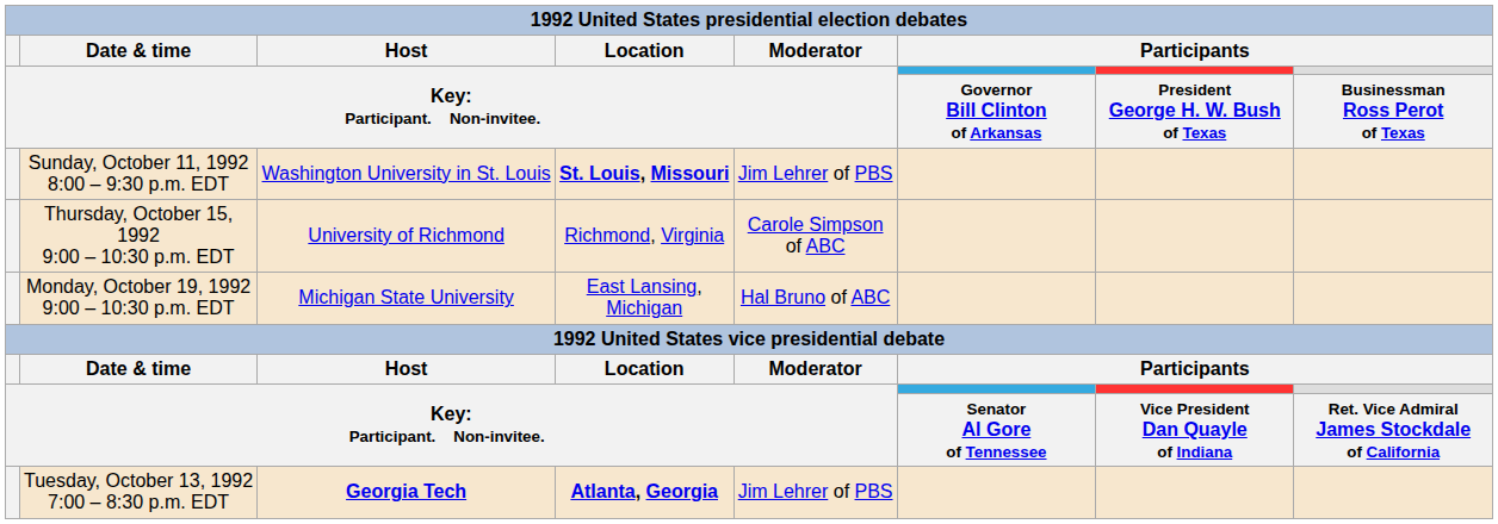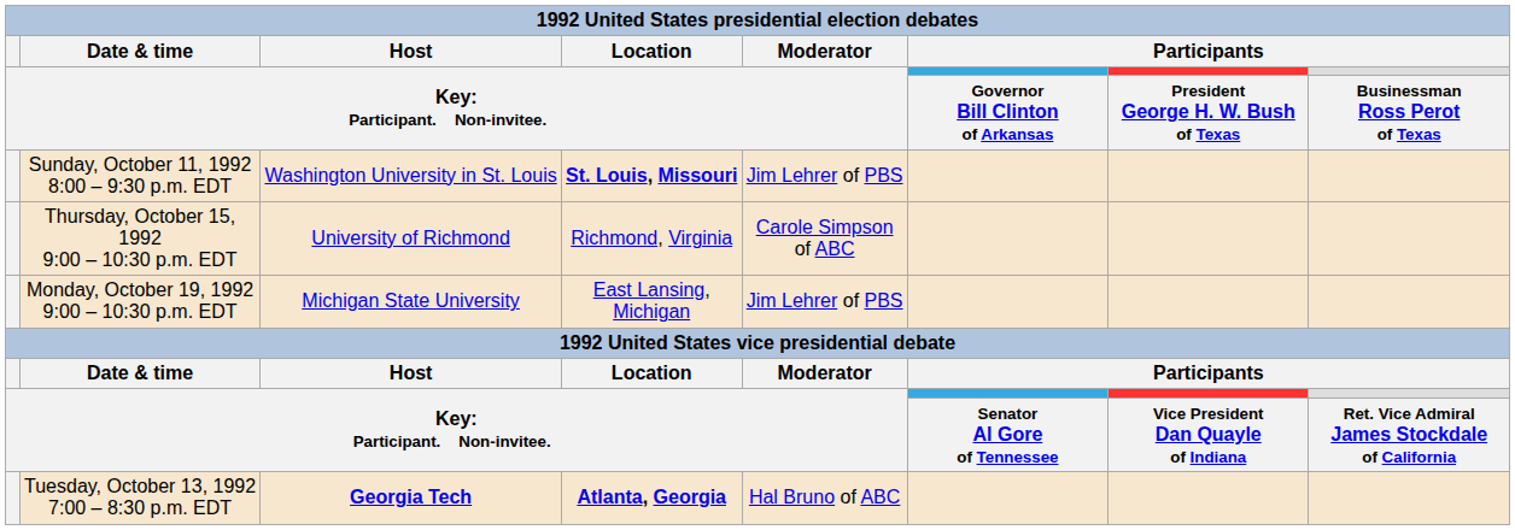Monday, October 19, 1992 9:00 – 10:30 p.m. EDT | column 5: Hal Bruno of ABC -> Jim Lehrer of PBS
Tuesday, October 13, 1992 7:00 – 8:30 p.m. EDT | column 5: Jim Lehrer of PBS -> Hal Bruno of ABC
